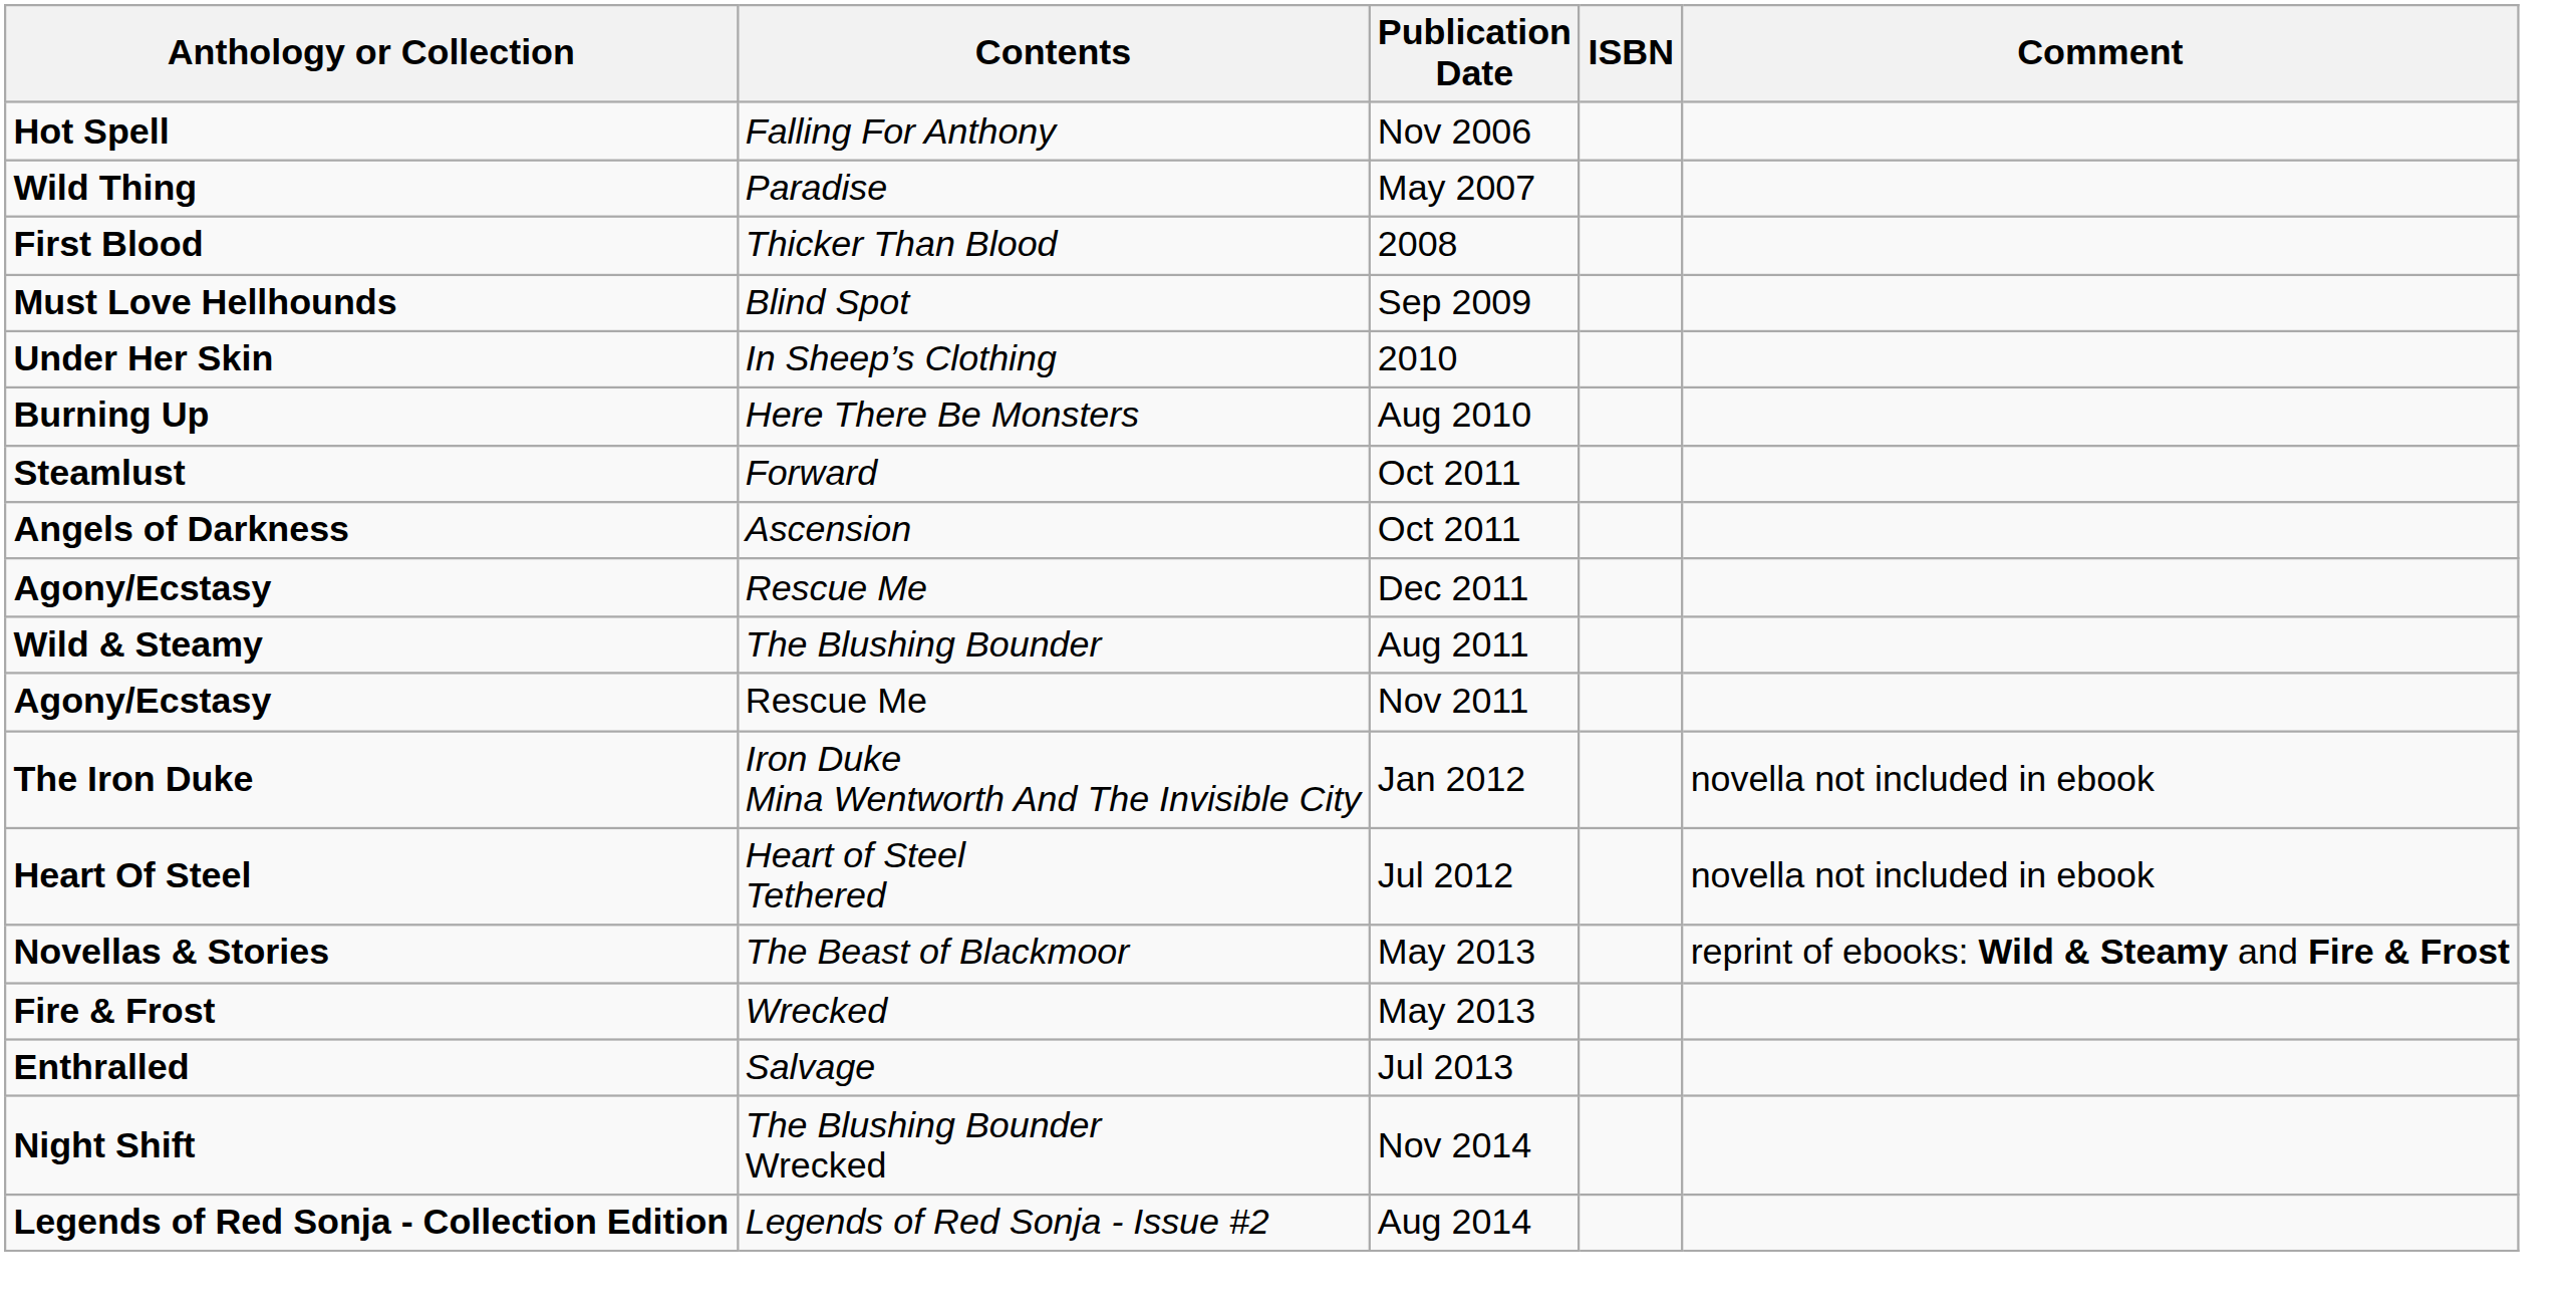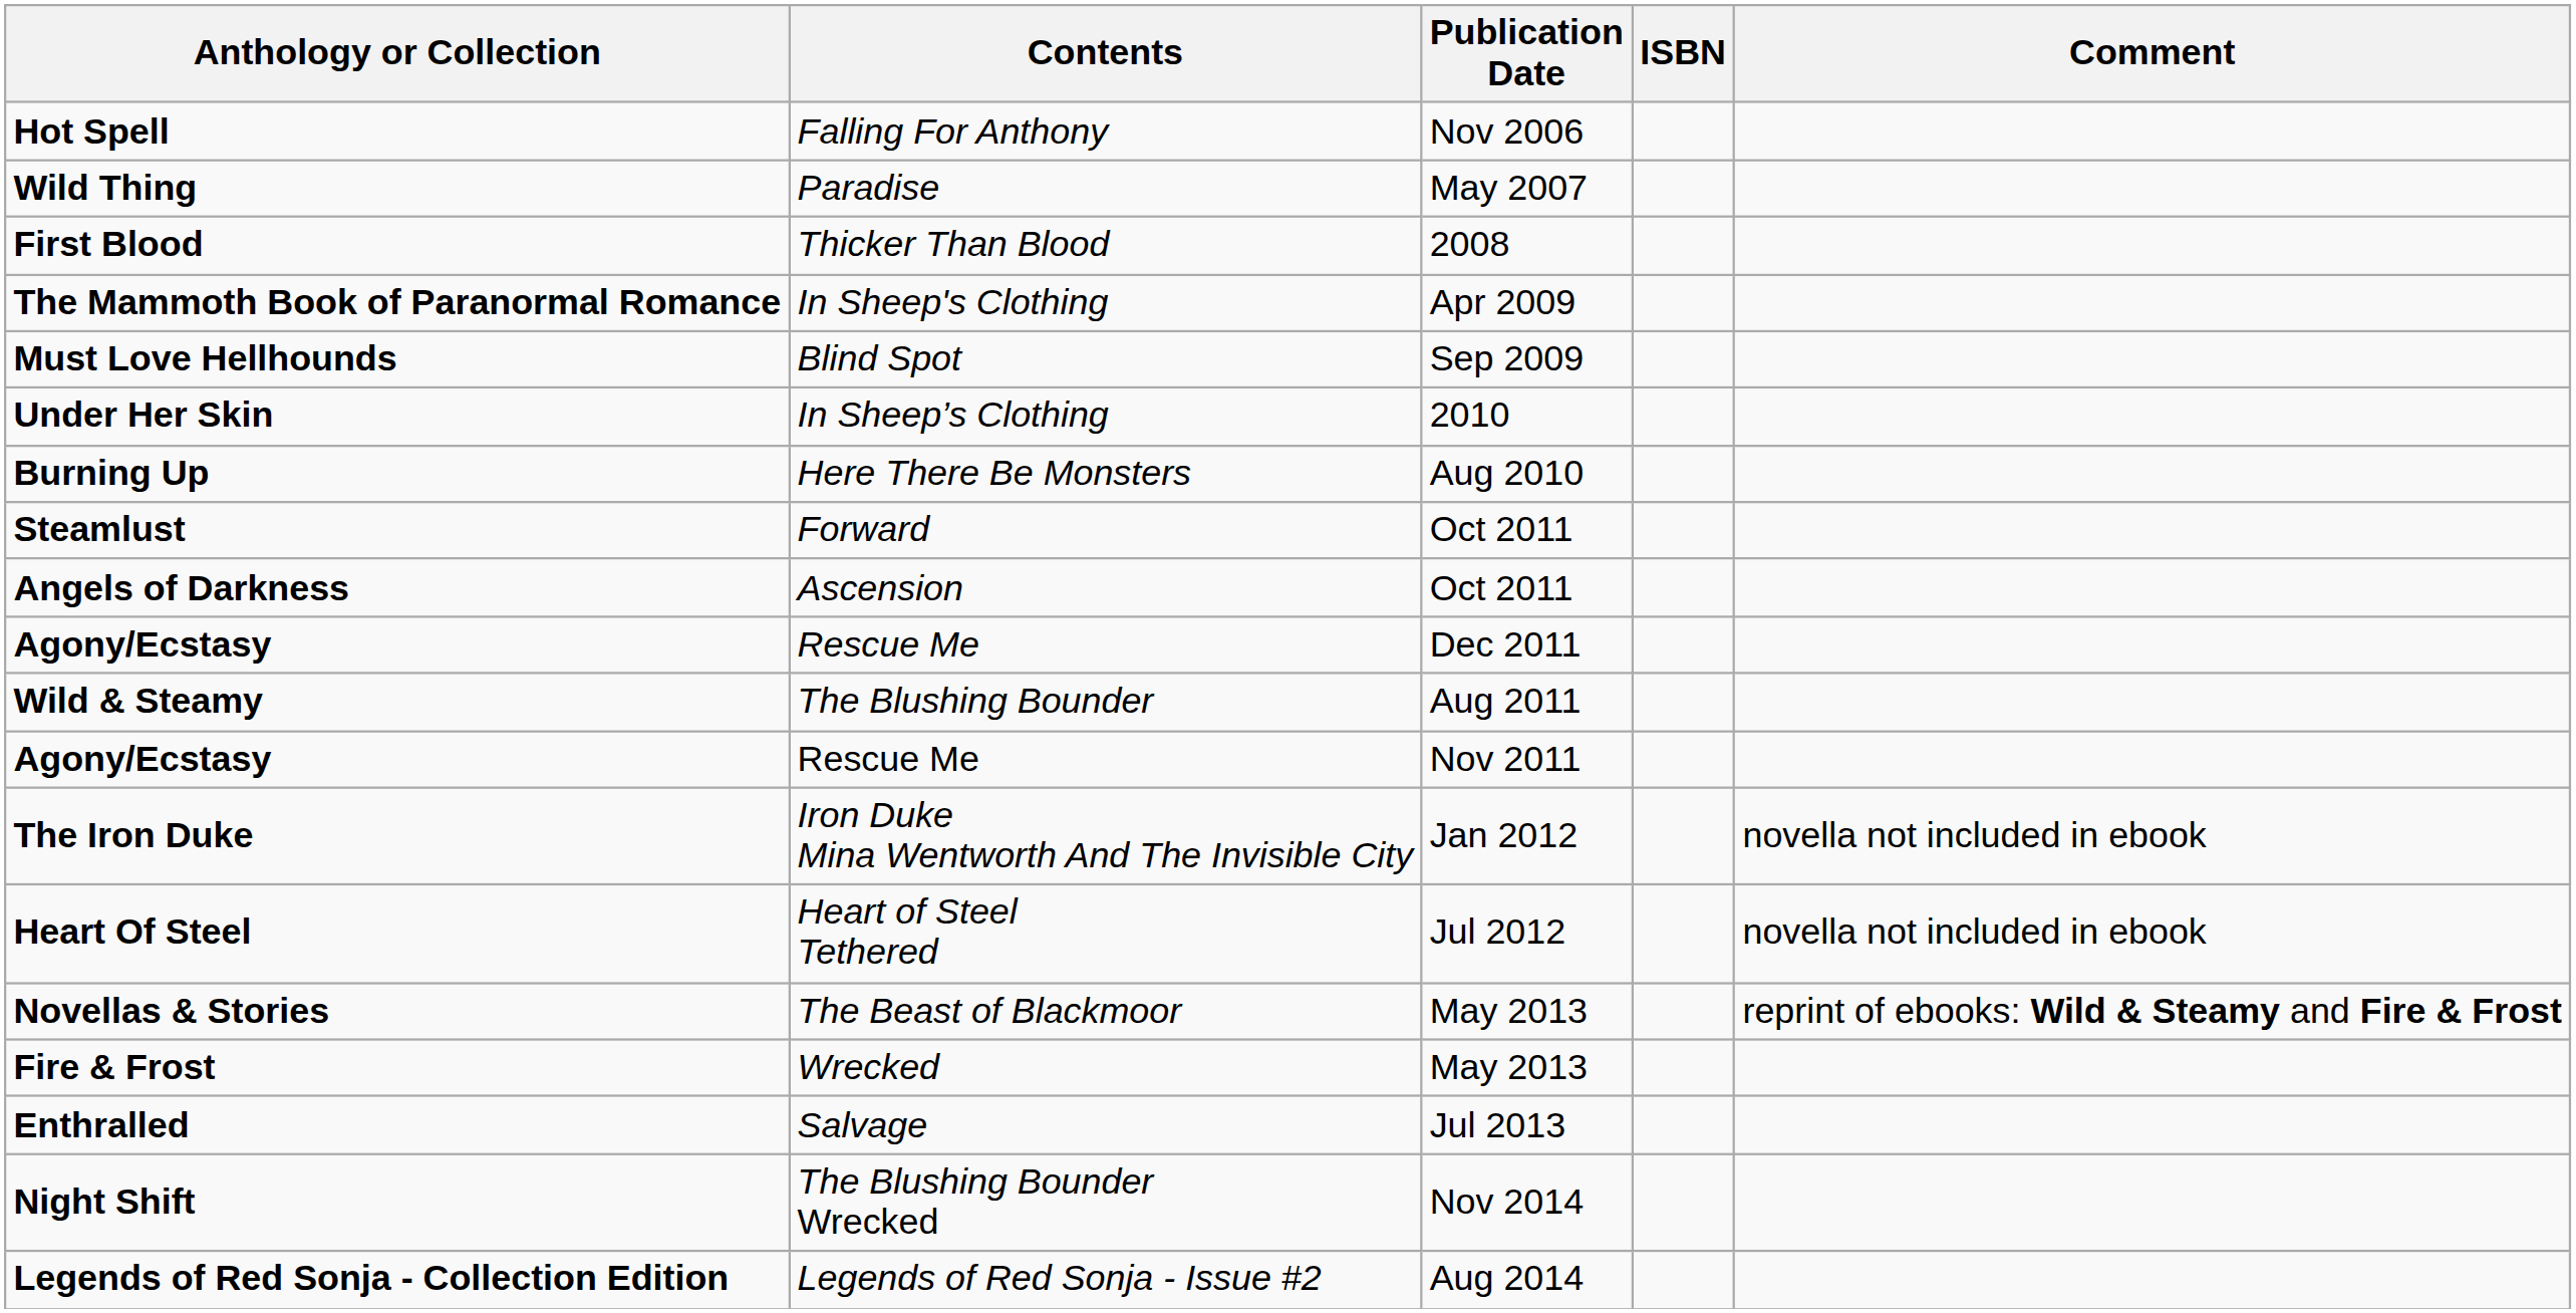+ row: The Mammoth Book of Paranormal Romance | In Sheep's Clothing | Apr 2009
